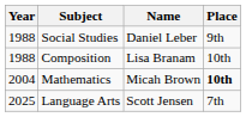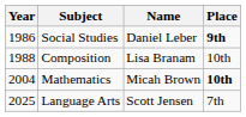Social Studies | Year: 1988 -> 1986
Social Studies | Place: normal -> bold
